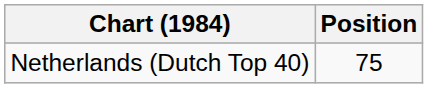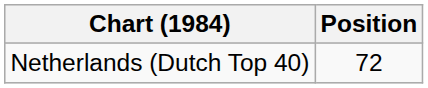Netherlands (Dutch Top 40) | Position: 75 -> 72
